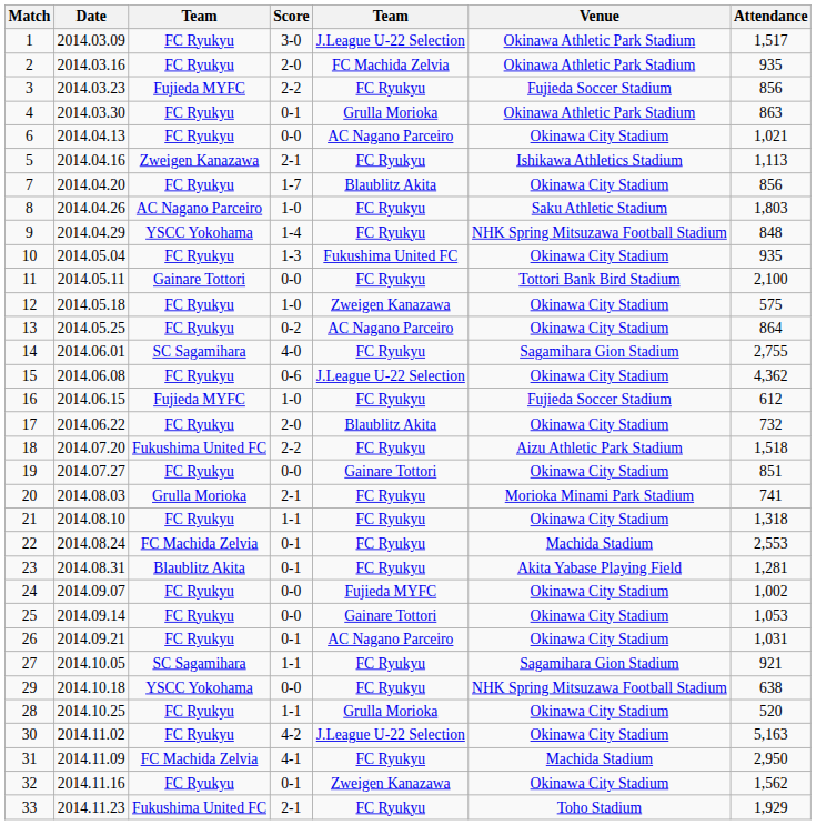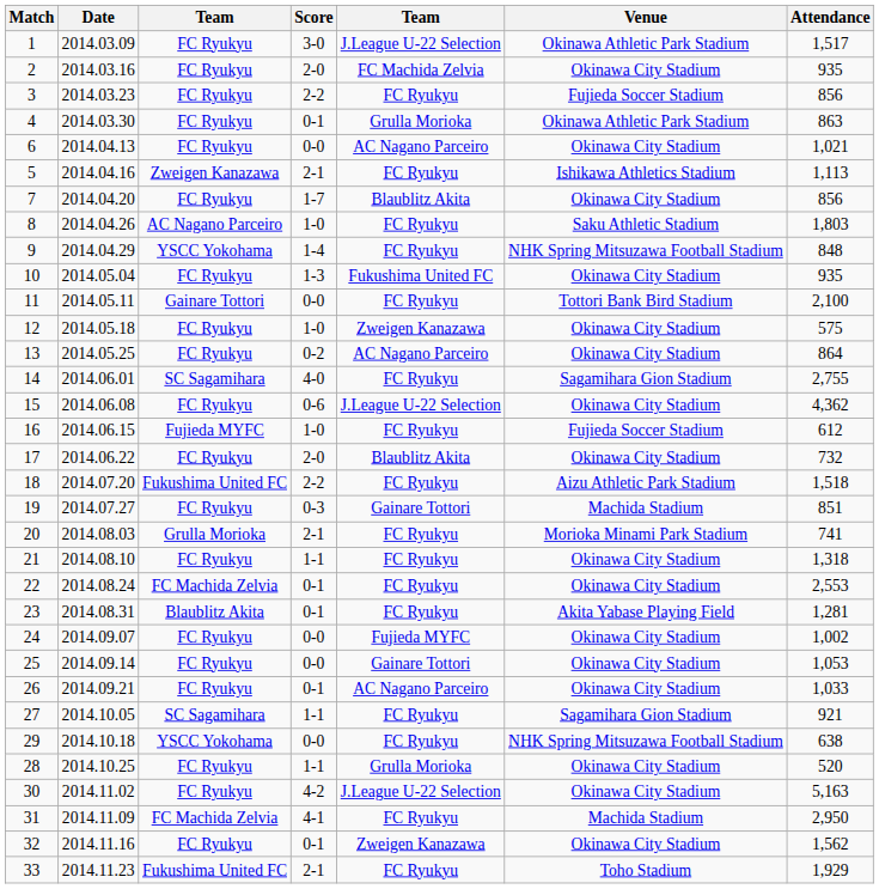2 | Venue: Okinawa Athletic Park Stadium -> Okinawa City Stadium
3 | column 3: Fujieda MYFC -> FC Ryukyu
19 | Score: 0-0 -> 0-3
19 | Venue: Okinawa City Stadium -> Machida Stadium
22 | Venue: Machida Stadium -> Okinawa City Stadium
26 | Attendance: 1,031 -> 1,033
